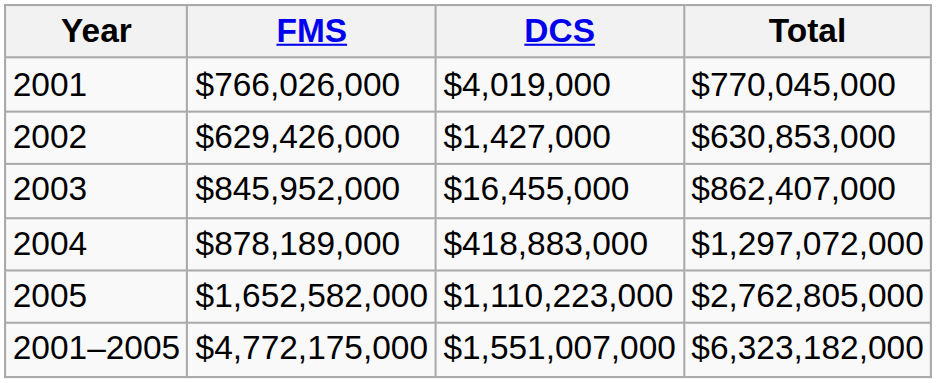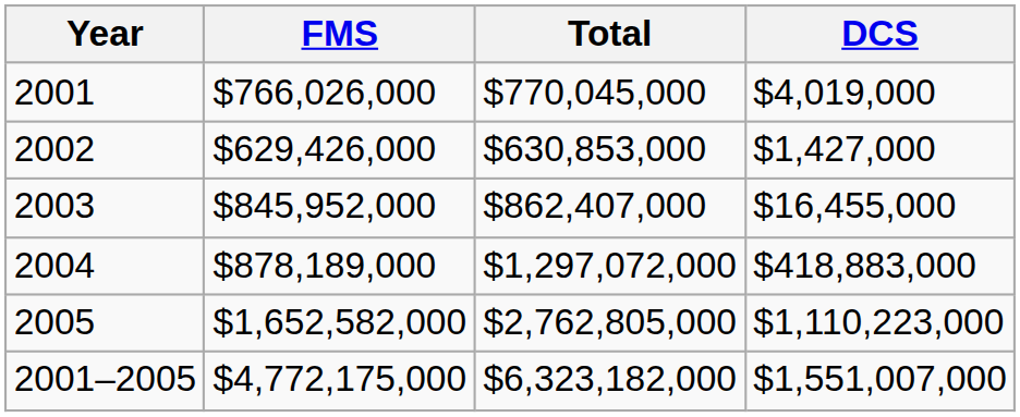columns swapped: DCS <-> Total
